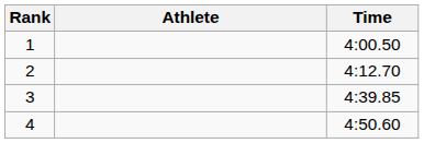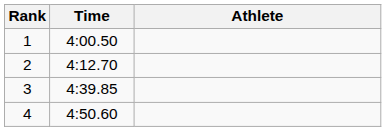columns swapped: Athlete <-> Time
